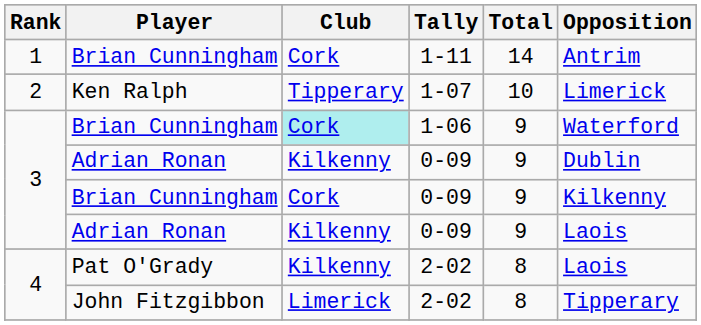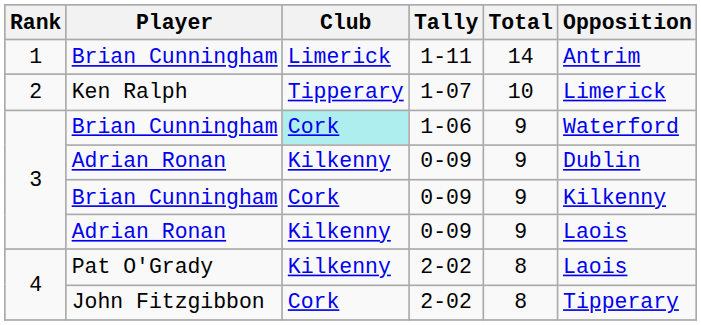Brian Cunningham / 1-11 | Club: Cork -> Limerick
John Fitzgibbon | Club: Limerick -> Cork
